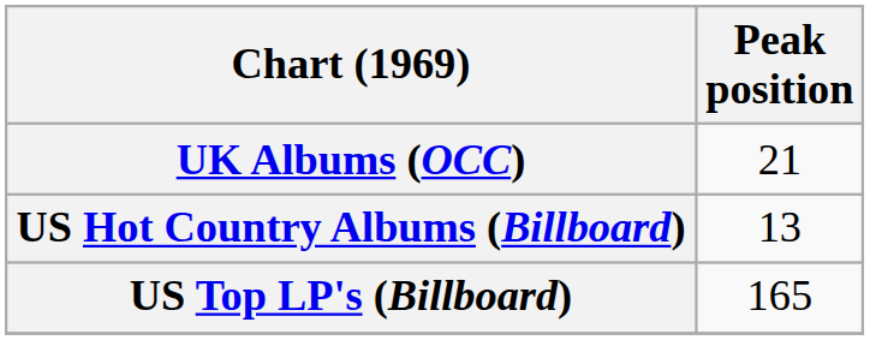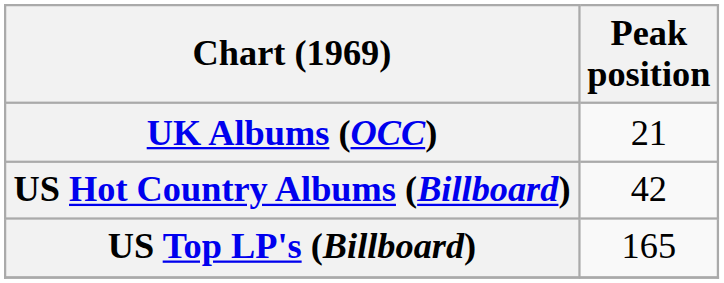US Hot Country Albums (Billboard) | Peak position: 13 -> 42
